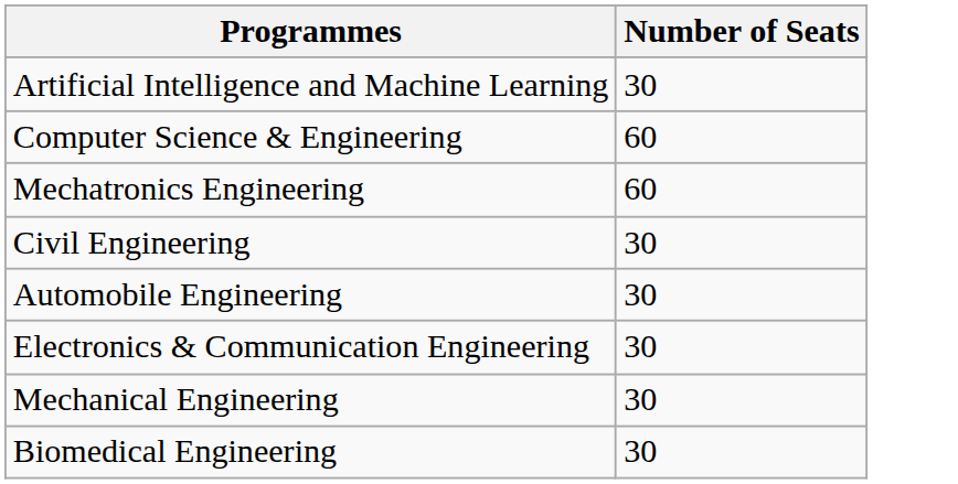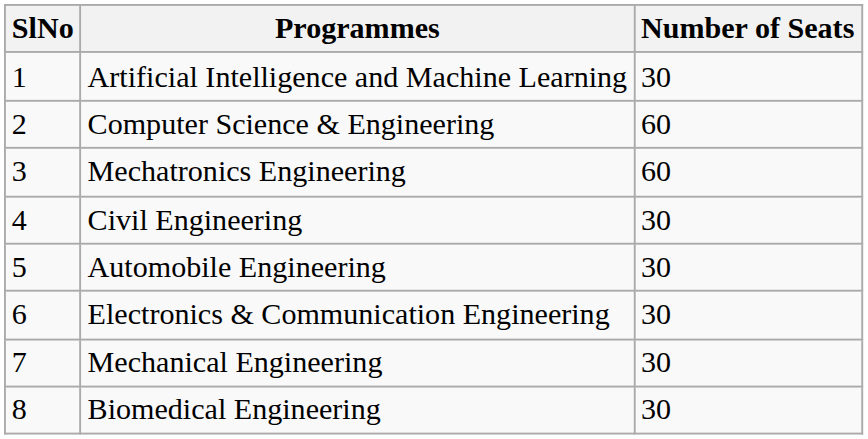+ column: SlNo | 1 | 2 | 3 | 4 | 5 | 6 | 7 | 8
